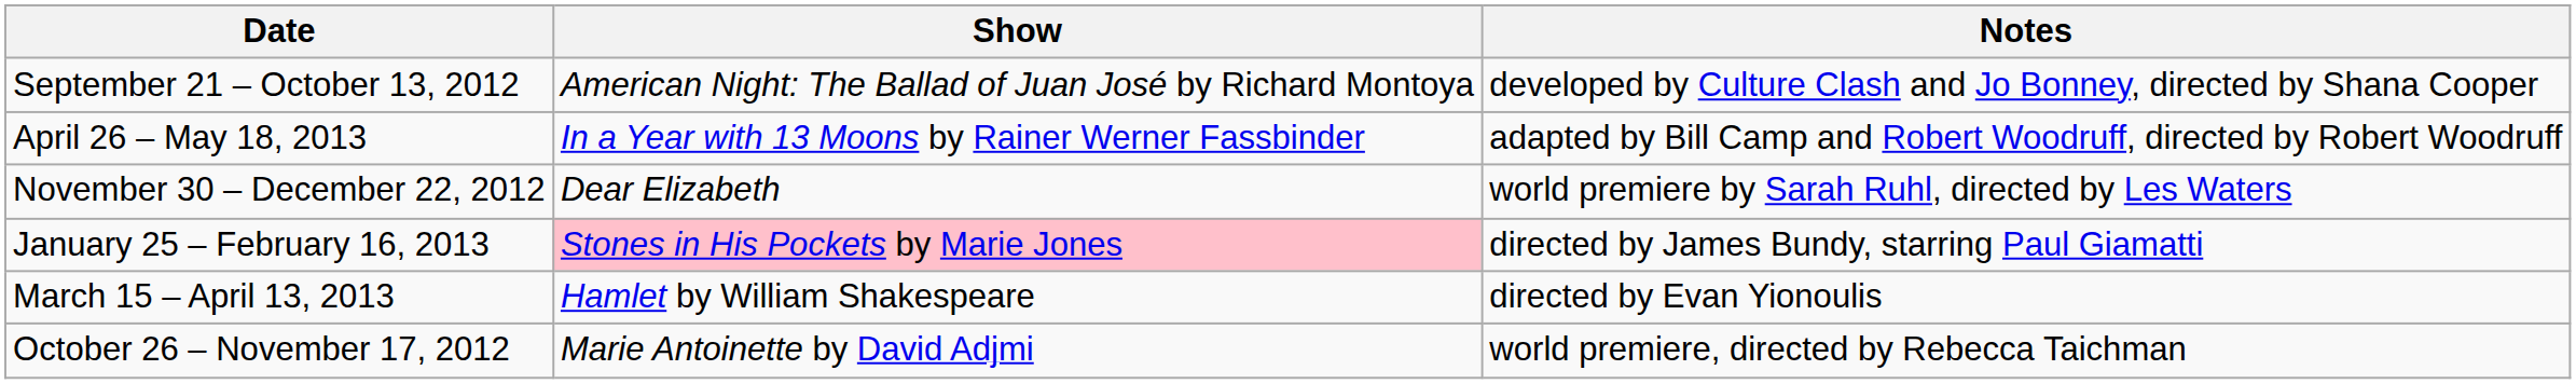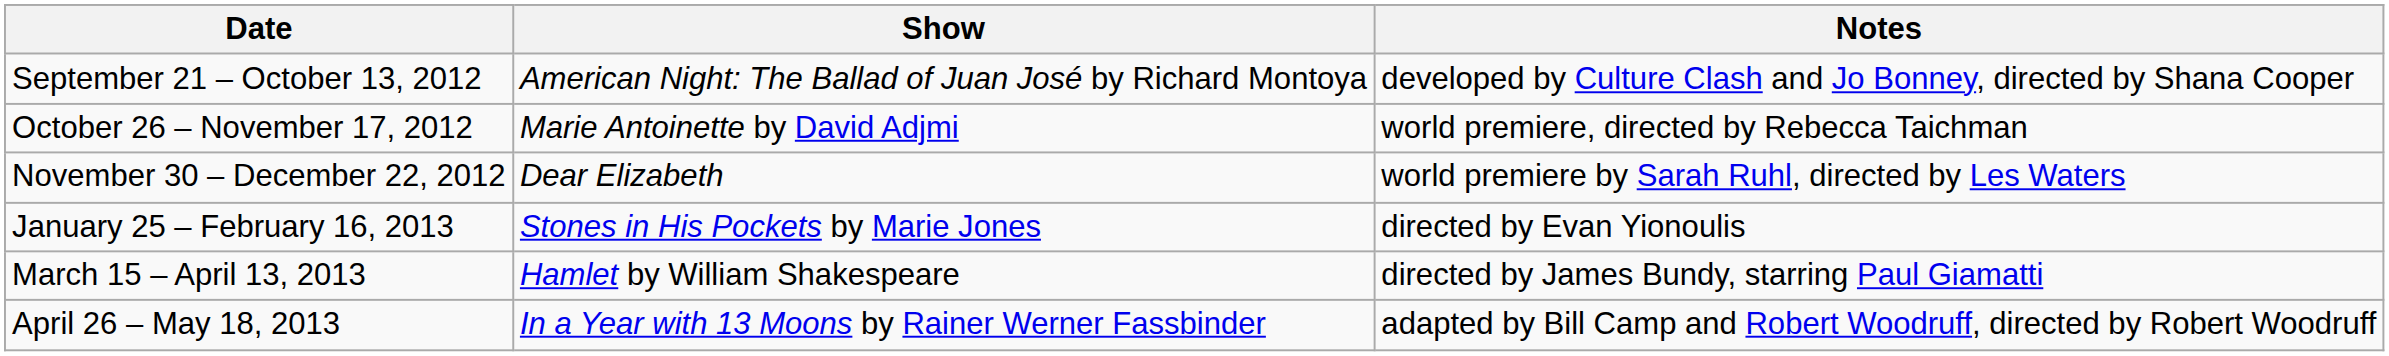rows swapped: October 26 – November 17, 2012 <-> April 26 – May 18, 2013
January 25 – February 16, 2013 | Show: pink background -> no background
January 25 – February 16, 2013 | Notes: directed by James Bundy, starring Paul Giamatti -> directed by Evan Yionoulis
March 15 – April 13, 2013 | Notes: directed by Evan Yionoulis -> directed by James Bundy, starring Paul Giamatti
